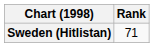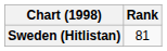Sweden (Hitlistan) | Rank: 71 -> 81
